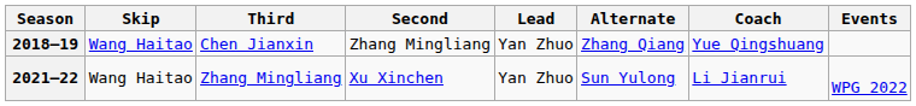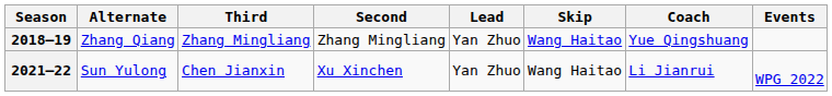columns swapped: Skip <-> Alternate
2018–19 | Third: Chen Jianxin -> Zhang Mingliang
2021–22 | Third: Zhang Mingliang -> Chen Jianxin
